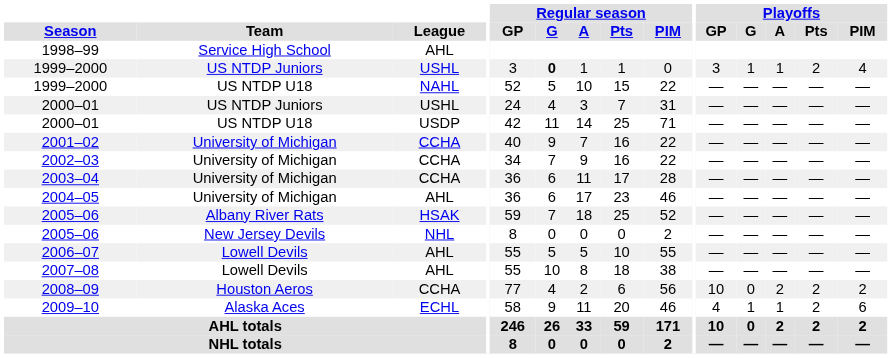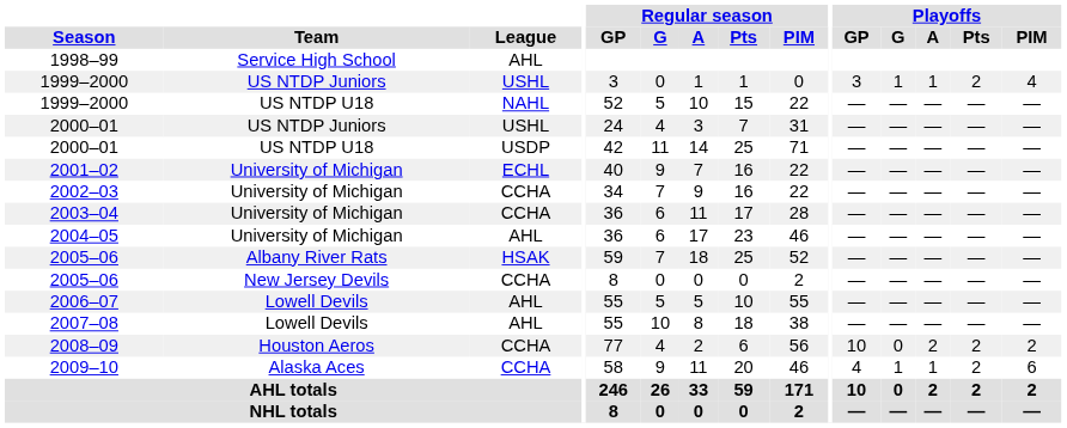1999–2000 / US NTDP Juniors | Regular season / G: bold -> normal
2001–02 | League: CCHA -> ECHL
2005–06 / New Jersey Devils | League: NHL -> CCHA
2009–10 | League: ECHL -> CCHA
